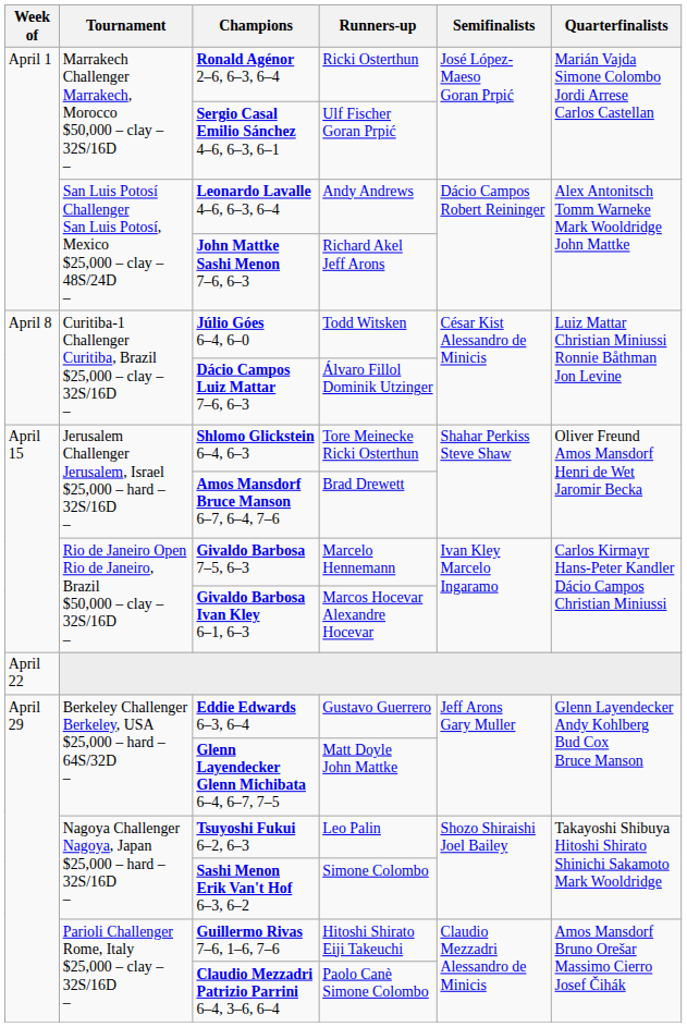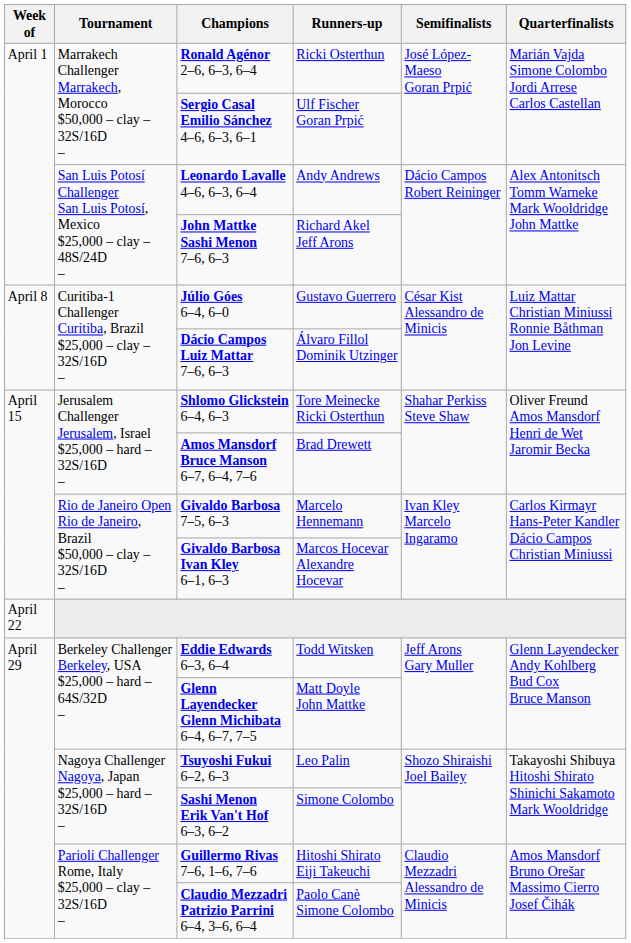Júlio Góes 6–4, 6–0 | Runners-up: Todd Witsken -> Gustavo Guerrero
Eddie Edwards 6–3, 6–4 | Runners-up: Gustavo Guerrero -> Todd Witsken
